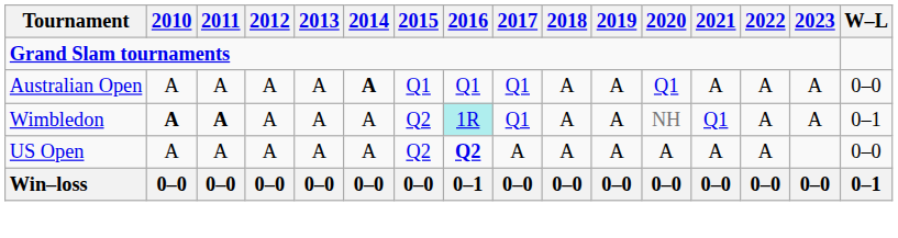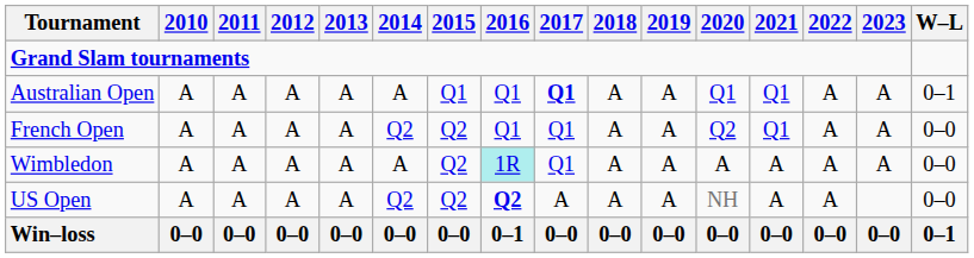Australian Open | 2014: bold -> normal
Australian Open | 2017: normal -> bold
Australian Open | 2021: A -> Q1
Australian Open | W–L: 0–0 -> 0–1
+ row: French Open | A | A | A | A | Q2 | Q2 | Q1 | Q1 | A | A | Q2 | Q1 | A | A | 0–0
Wimbledon | 2010: bold -> normal
Wimbledon | 2011: bold -> normal
Wimbledon | 2020: NH -> A
Wimbledon | 2021: Q1 -> A
Wimbledon | W–L: 0–1 -> 0–0
US Open | 2014: A -> Q2
US Open | 2020: A -> NH
